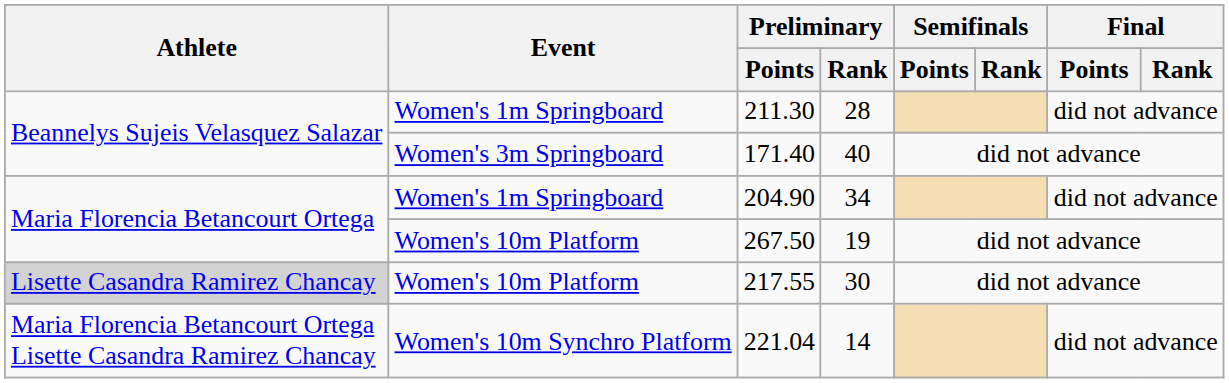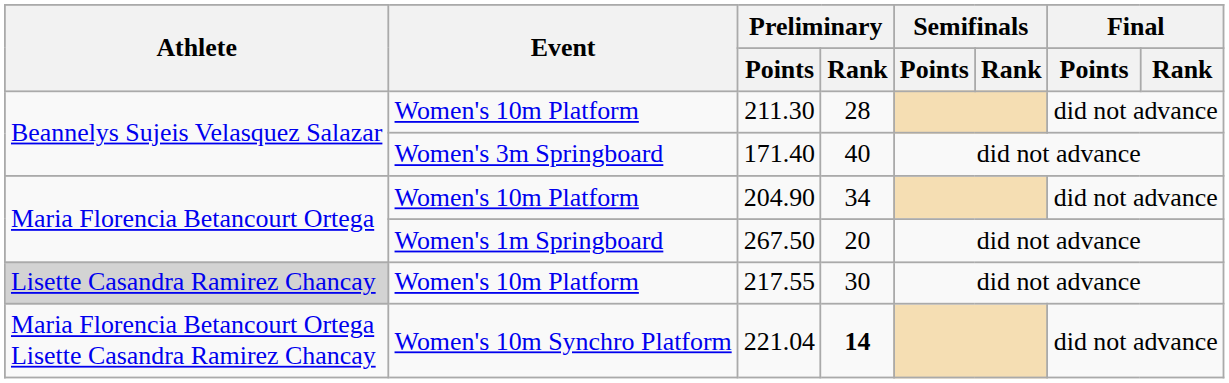211.30 | Event: Women's 1m Springboard -> Women's 10m Platform
204.90 | Event: Women's 1m Springboard -> Women's 10m Platform
267.50 | Event: Women's 10m Platform -> Women's 1m Springboard
267.50 | Preliminary / Rank: 19 -> 20
221.04 | Preliminary / Rank: normal -> bold
